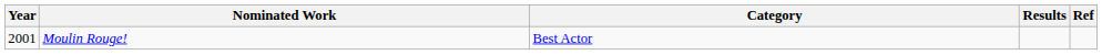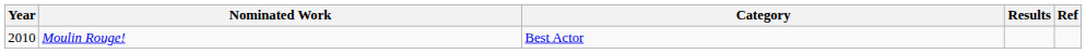Moulin Rouge! | Year: 2001 -> 2010
